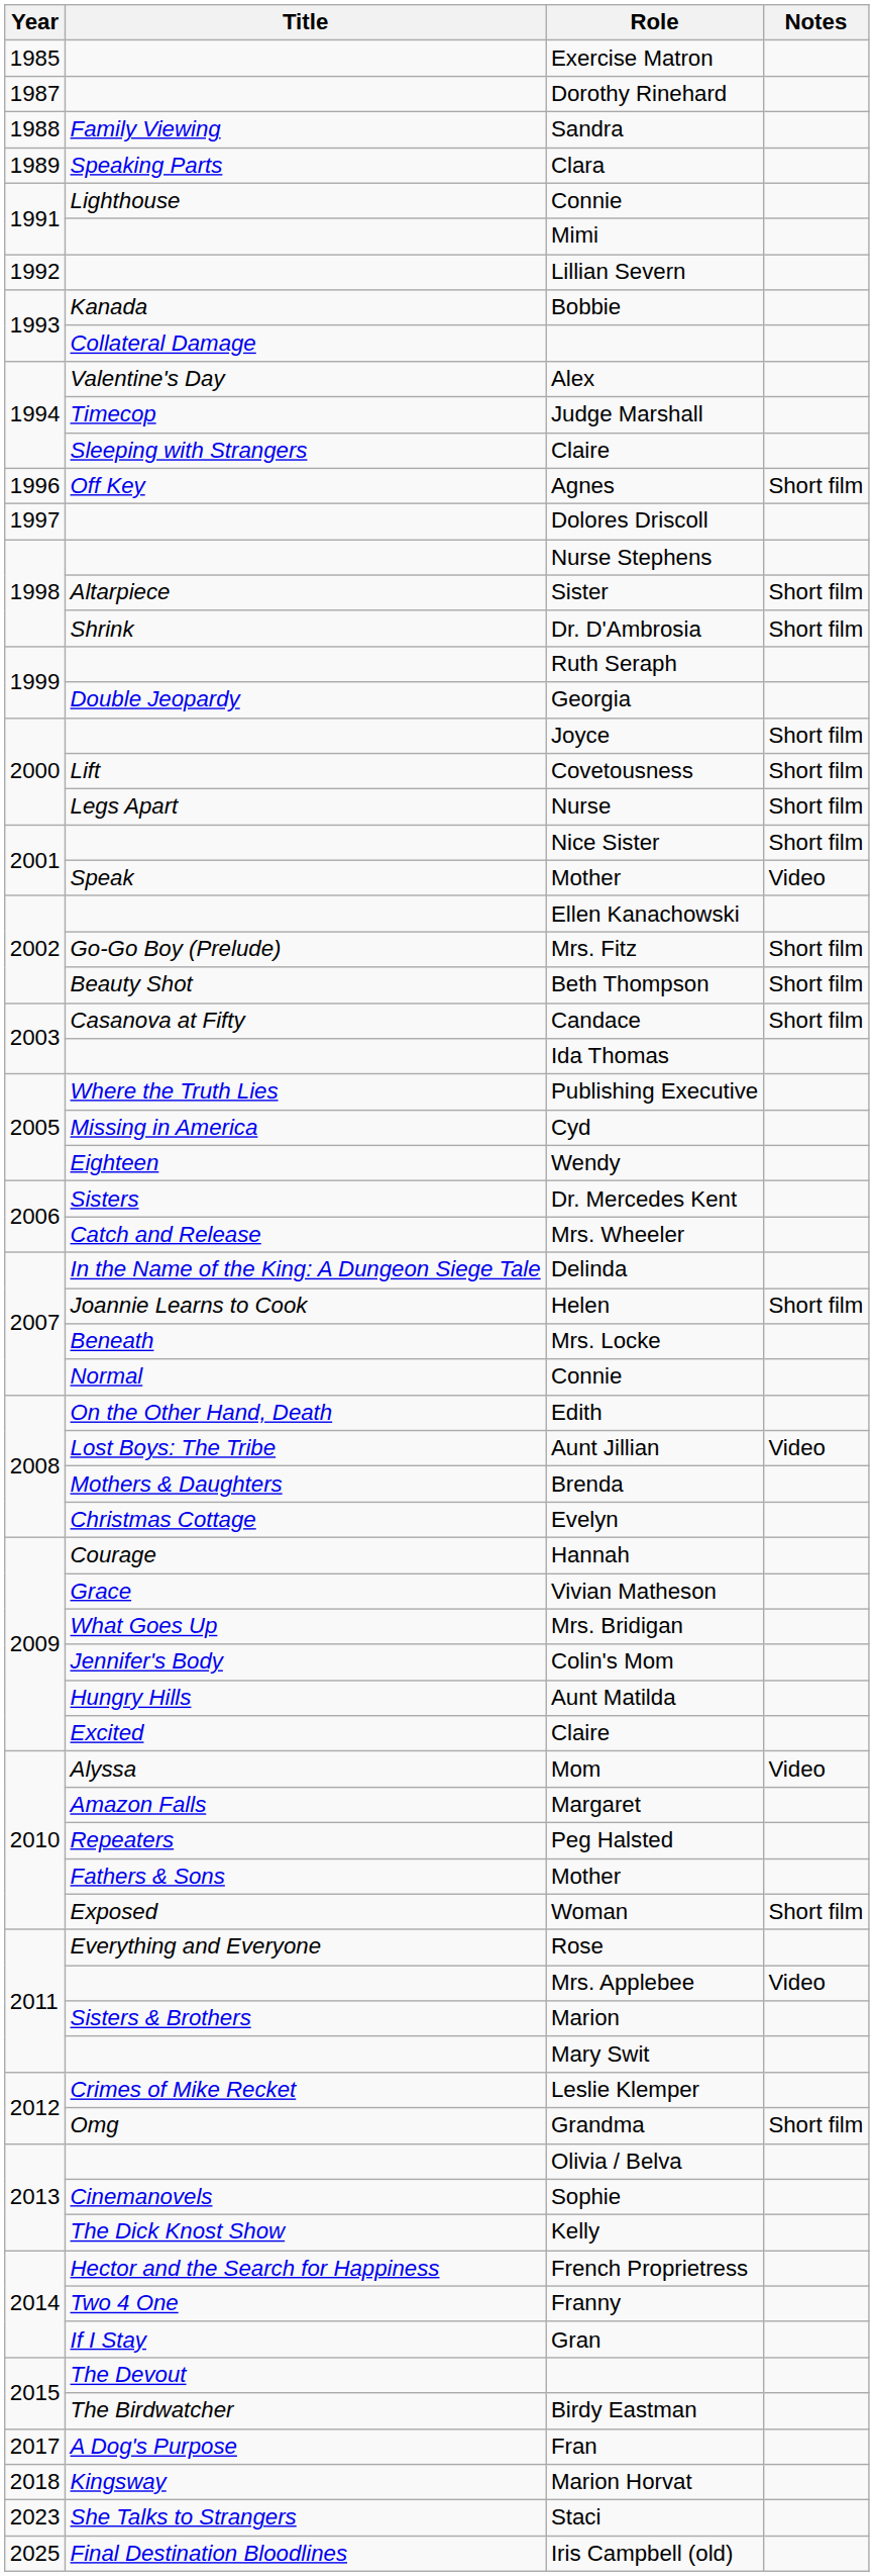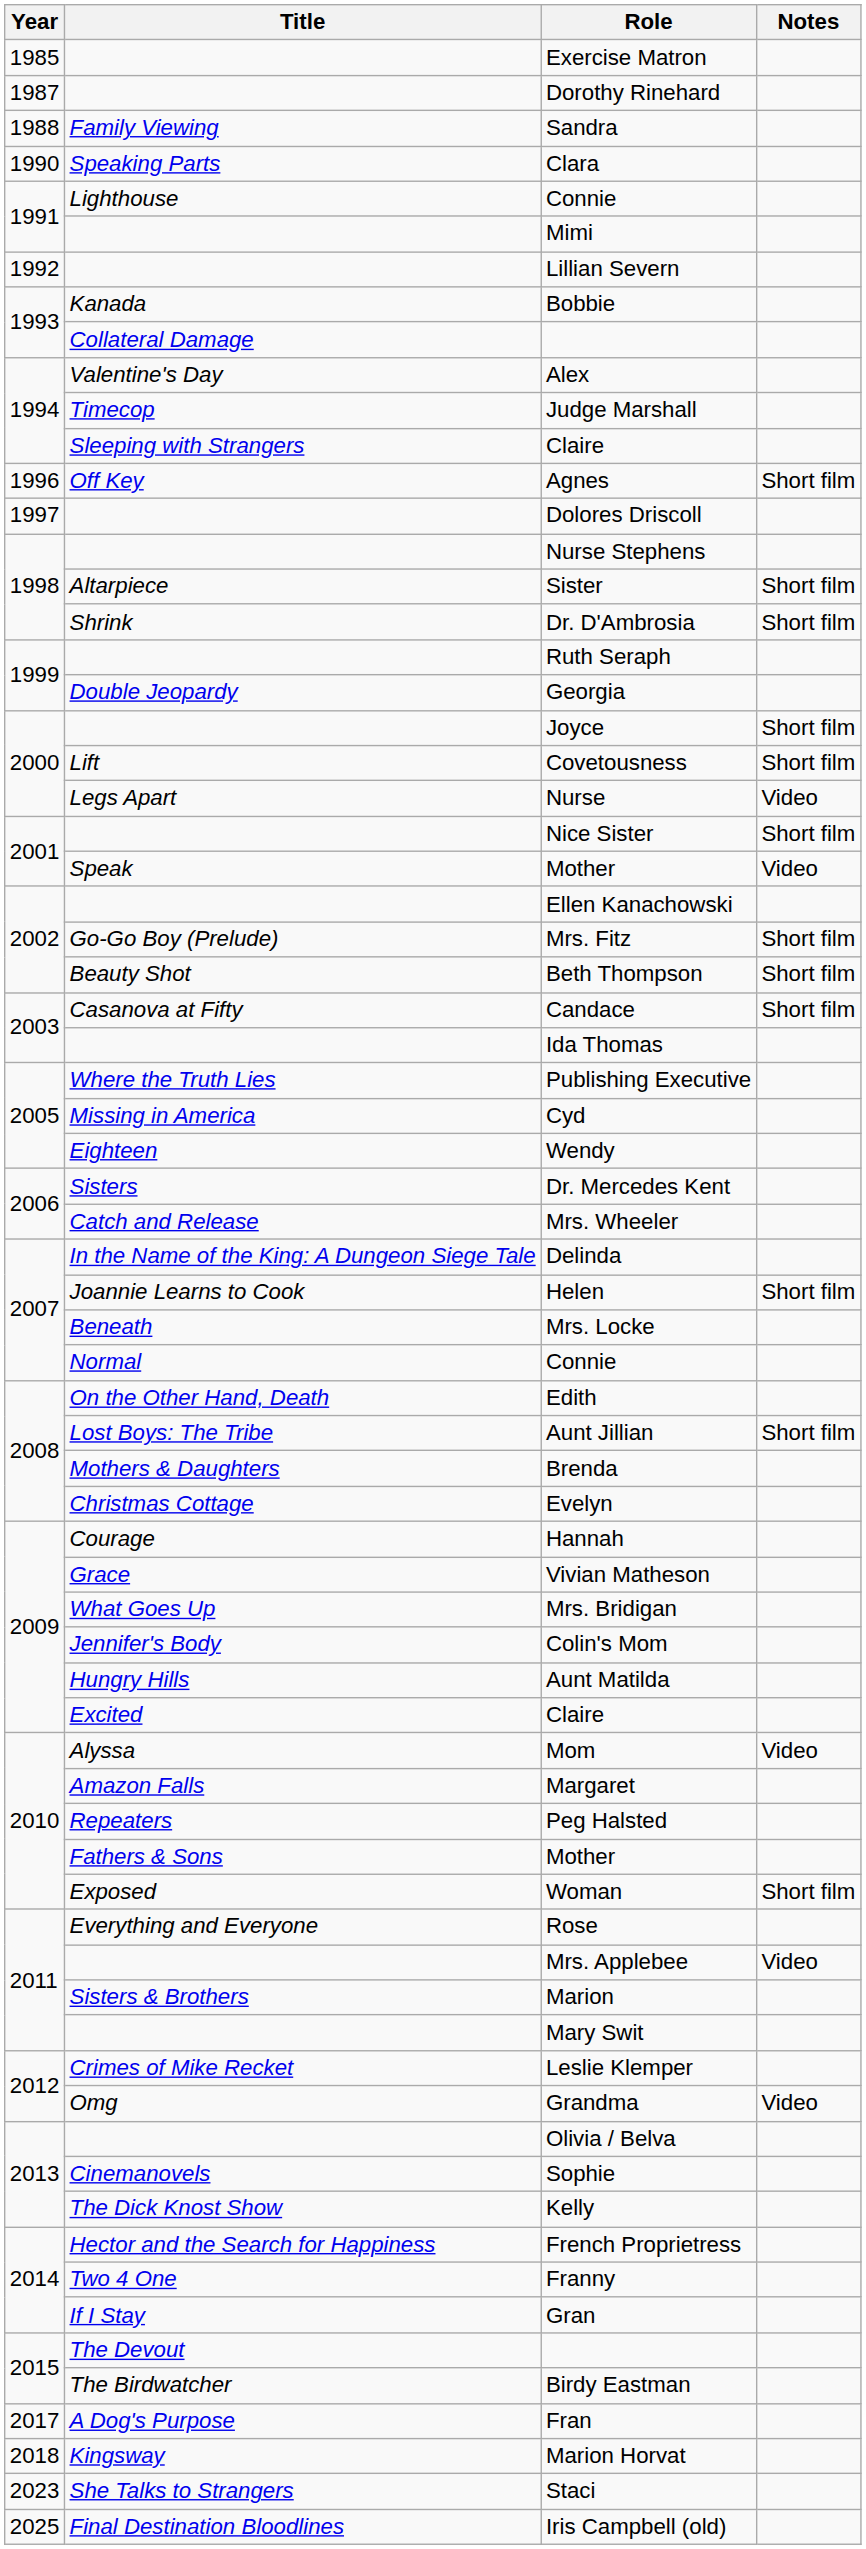Clara | Year: 1989 -> 1990
Nurse | Notes: Short film -> Video
Aunt Jillian | Notes: Video -> Short film
Grandma | Notes: Short film -> Video
